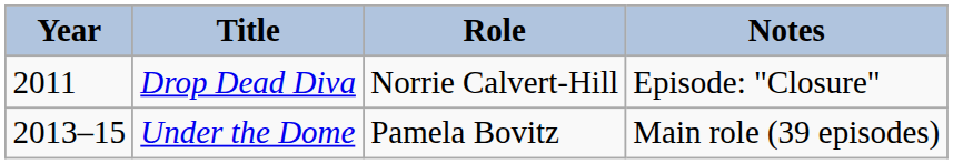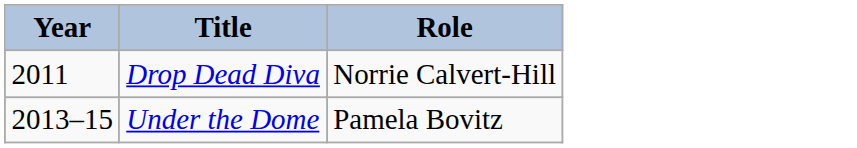- column: Notes | Episode: "Closure" | Main role (39 episodes)
